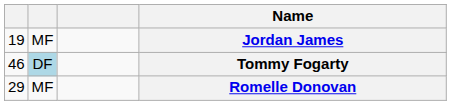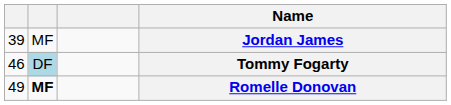Jordan James | column 1: 19 -> 39
Romelle Donovan | column 1: 29 -> 49
Romelle Donovan | column 2: normal -> bold
